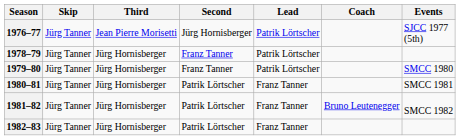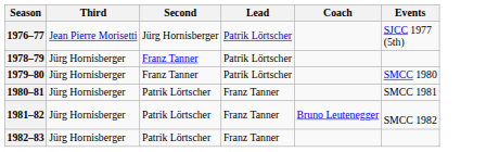- column: Skip | Jürg Tanner | Jürg Tanner | Jürg Tanner | Jürg Tanner | Jürg Tanner | Jürg Tanner
